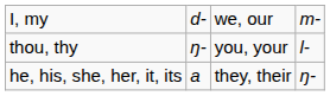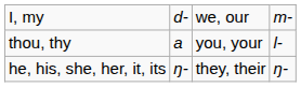thou, thy | column 2: ŋ- -> a
he, his, she, her, it, its | column 2: a -> ŋ-
